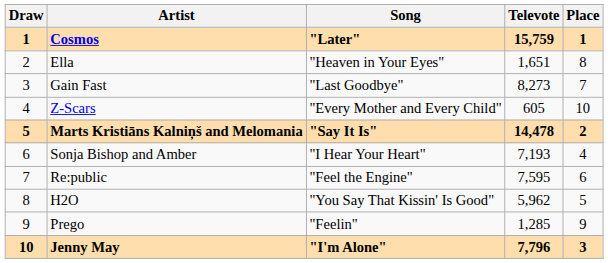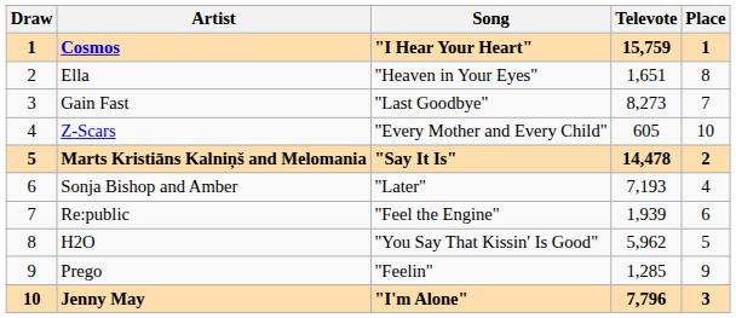Cosmos | Song: "Later" -> "I Hear Your Heart"
Sonja Bishop and Amber | Song: "I Hear Your Heart" -> "Later"
Re:public | Televote: 7,595 -> 1,939
